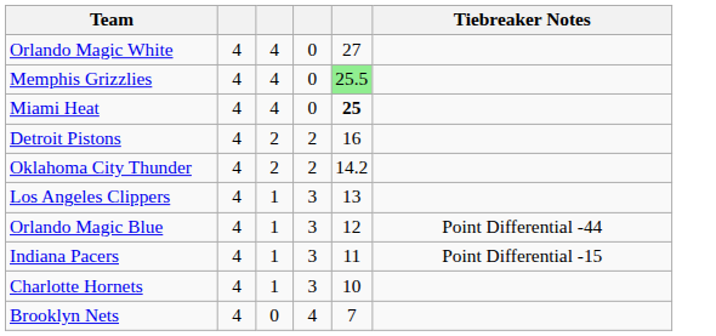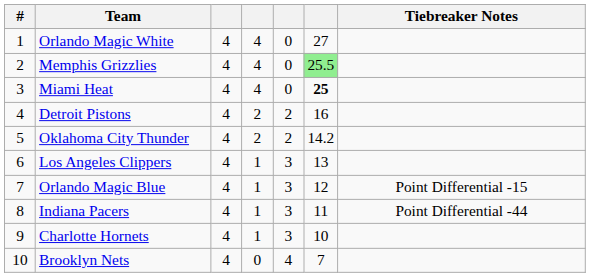+ column: # | 1 | 2 | 3 | 4 | 5 | 6 | 7 | 8 | 9 | 10
Orlando Magic Blue | Tiebreaker Notes: Point Differential -44 -> Point Differential -15
Indiana Pacers | Tiebreaker Notes: Point Differential -15 -> Point Differential -44
